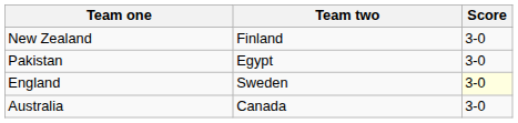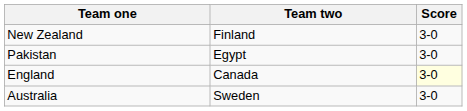England | Team two: Sweden -> Canada
Australia | Team two: Canada -> Sweden
